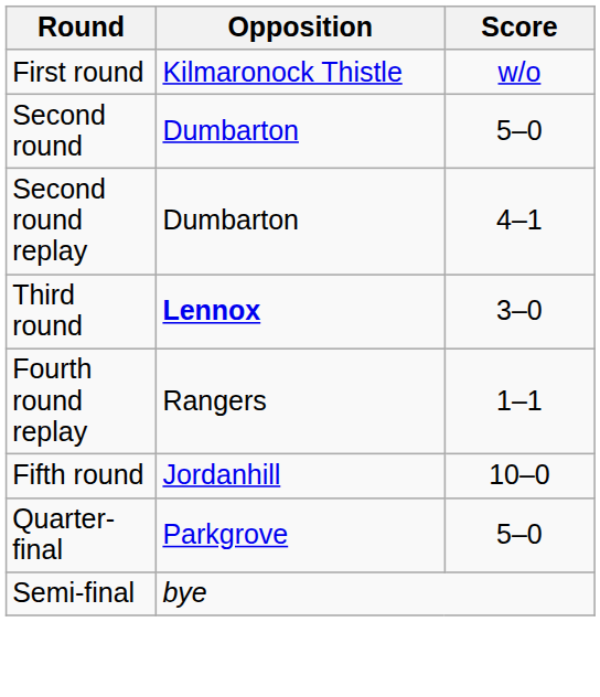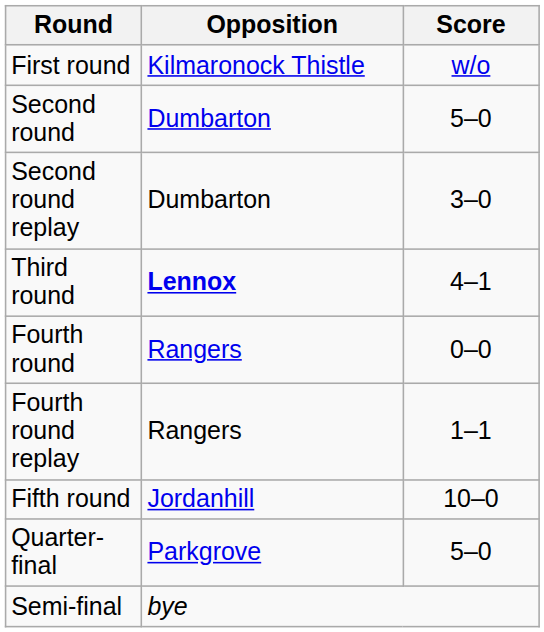Second round replay | Score: 4–1 -> 3–0
Third round | Score: 3–0 -> 4–1
+ row: Fourth round | Rangers | 0–0
